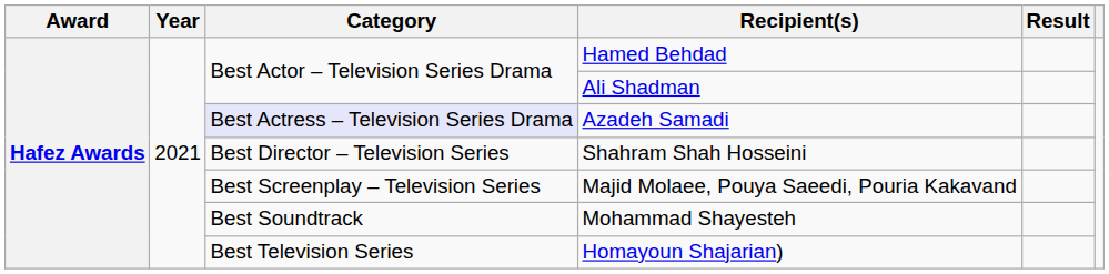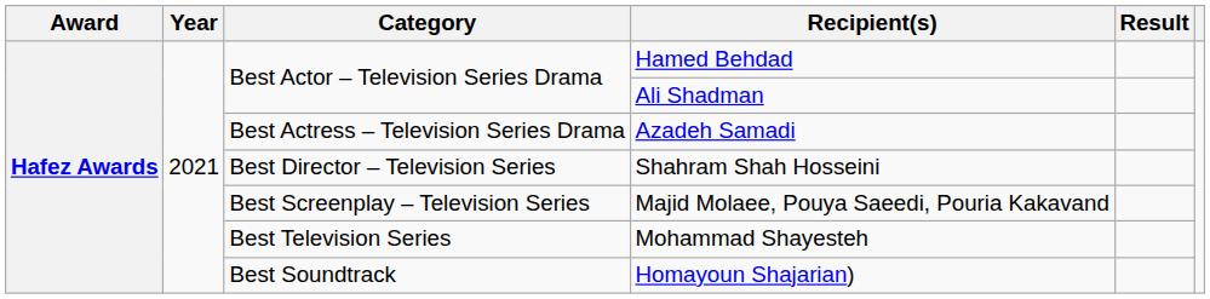Azadeh Samadi | Category: lavender background -> no background
Mohammad Shayesteh | Category: Best Soundtrack -> Best Television Series
Homayoun Shajarian) | Category: Best Television Series -> Best Soundtrack
